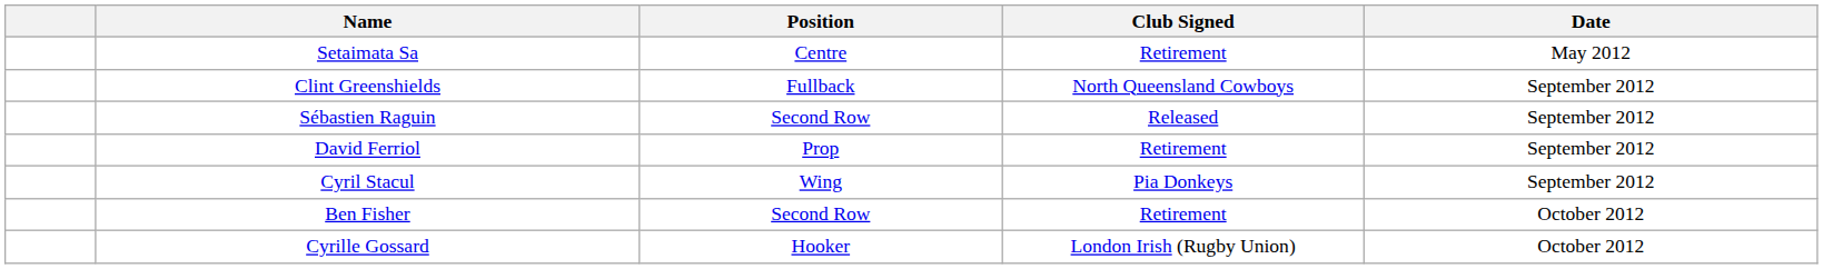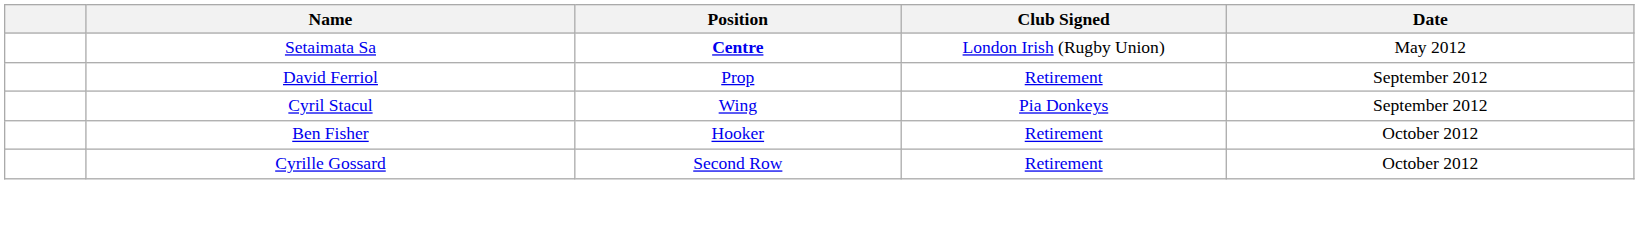Setaimata Sa | Position: normal -> bold
Setaimata Sa | Club Signed: Retirement -> London Irish (Rugby Union)
- row: Clint Greenshields | Fullback | North Queensland Cowboys | September 2012
- row: Sébastien Raguin | Second Row | Released | September 2012
Ben Fisher | Position: Second Row -> Hooker
Cyrille Gossard | Position: Hooker -> Second Row
Cyrille Gossard | Club Signed: London Irish (Rugby Union) -> Retirement
